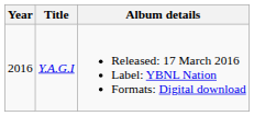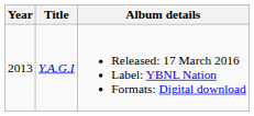Y.A.G.I | Year: 2016 -> 2013
